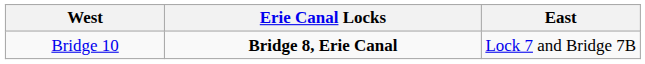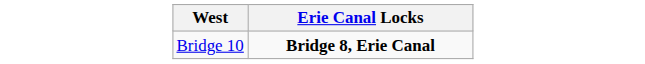- column: East | Lock 7 and Bridge 7B
